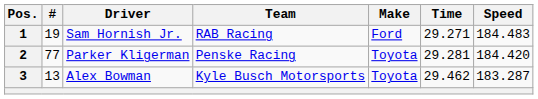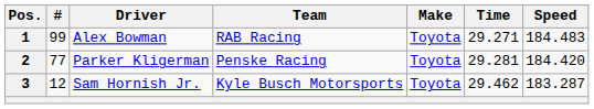1 | #: 19 -> 99
1 | Driver: Sam Hornish Jr. -> Alex Bowman
1 | Make: Ford -> Toyota
3 | #: 13 -> 12
3 | Driver: Alex Bowman -> Sam Hornish Jr.
